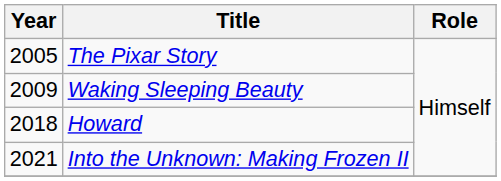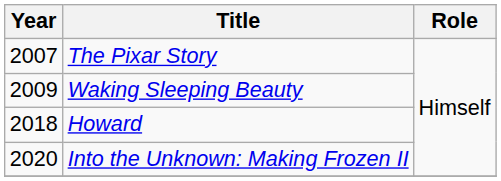The Pixar Story | Year: 2005 -> 2007
Into the Unknown: Making Frozen II | Year: 2021 -> 2020
